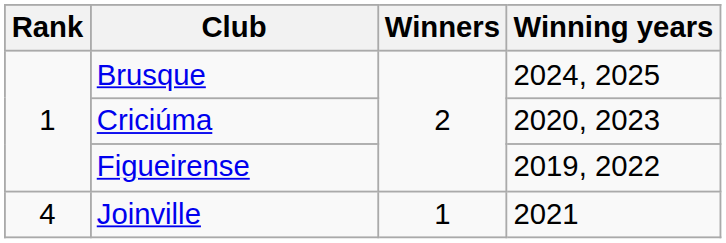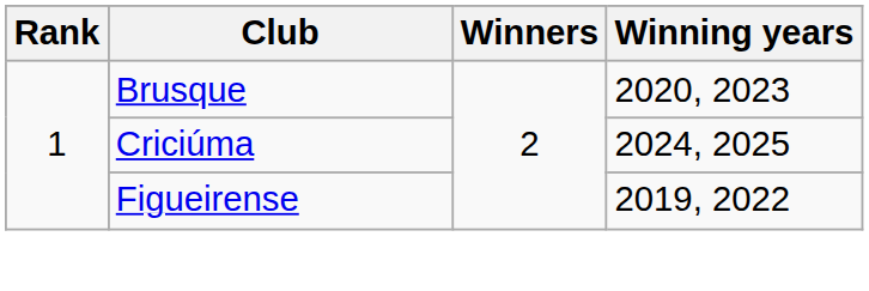Brusque | Winning years: 2024, 2025 -> 2020, 2023
Criciúma | Winning years: 2020, 2023 -> 2024, 2025
- row: 4 | Joinville | 1 | 2021
